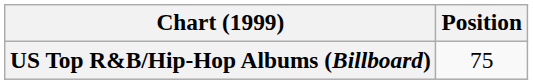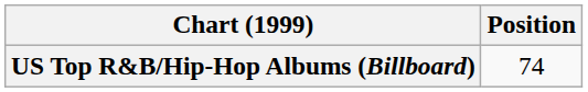US Top R&B/Hip-Hop Albums (Billboard) | Position: 75 -> 74
